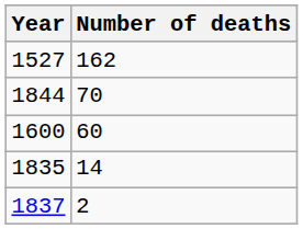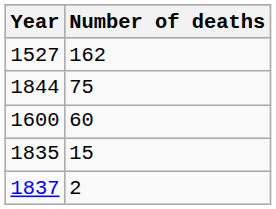1844 | Number of deaths: 70 -> 75
1835 | Number of deaths: 14 -> 15
